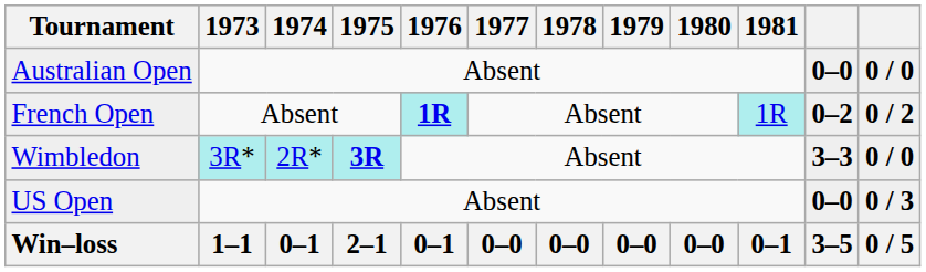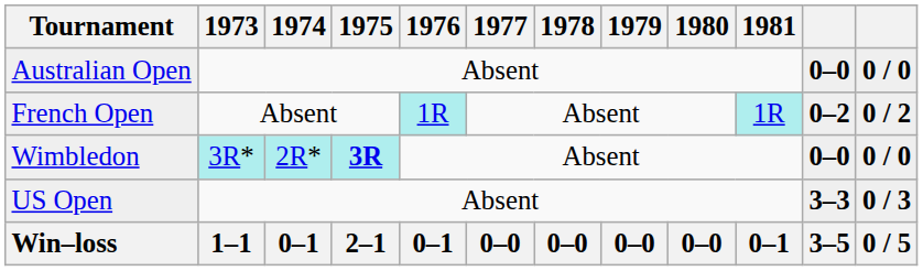French Open | 1976: bold -> normal
Wimbledon | column 12: 3–3 -> 0–0
US Open | column 12: 0–0 -> 3–3
